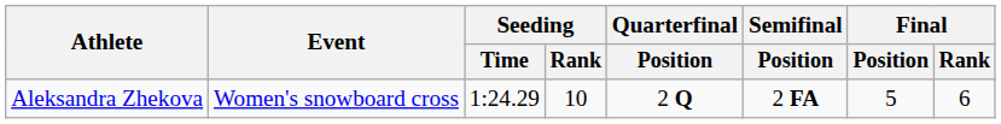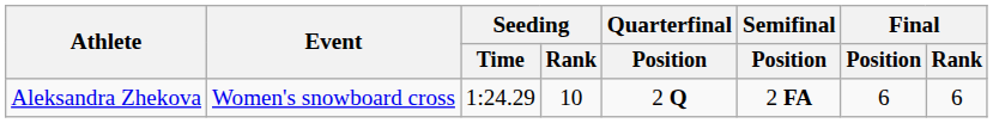Aleksandra Zhekova | Final / Position: 5 -> 6
